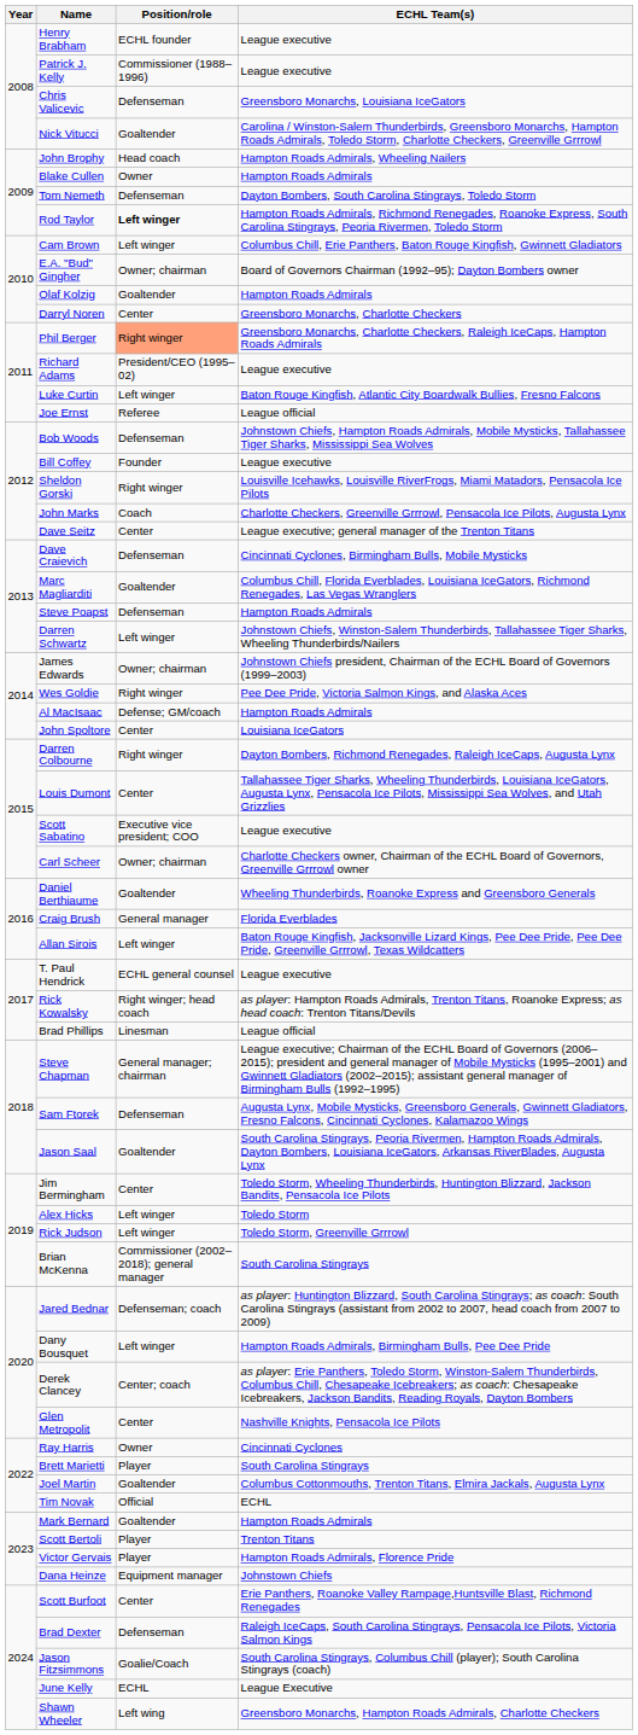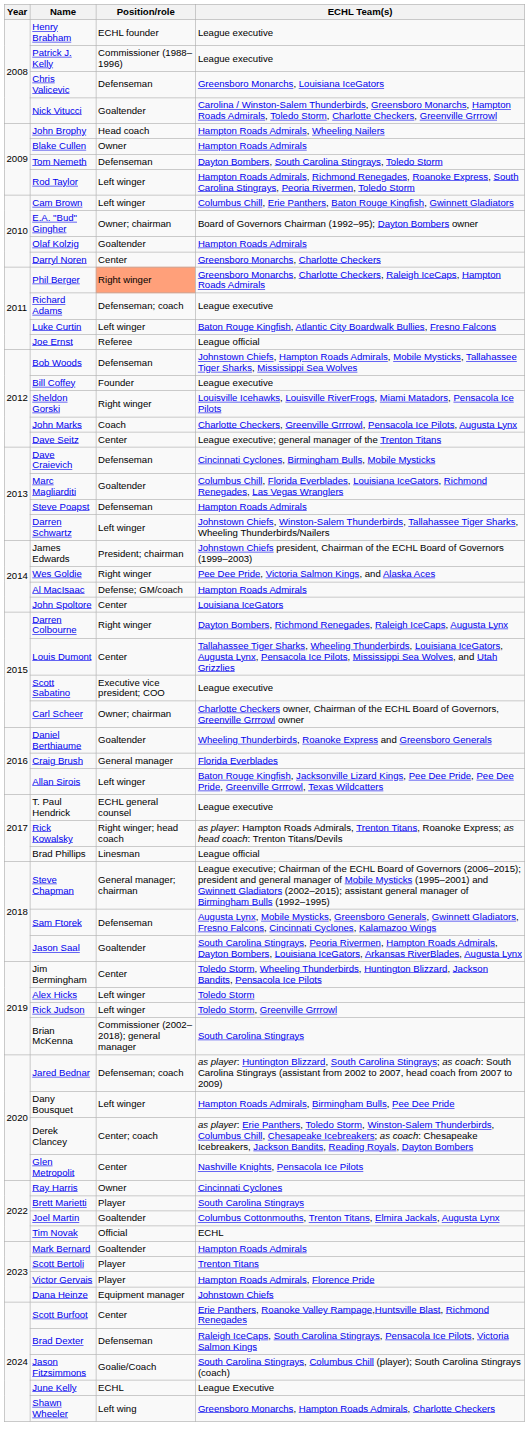Rod Taylor | Position/role: bold -> normal
Richard Adams | Position/role: President/CEO (1995–02) -> Defenseman; coach
James Edwards | Position/role: Owner; chairman -> President; chairman
